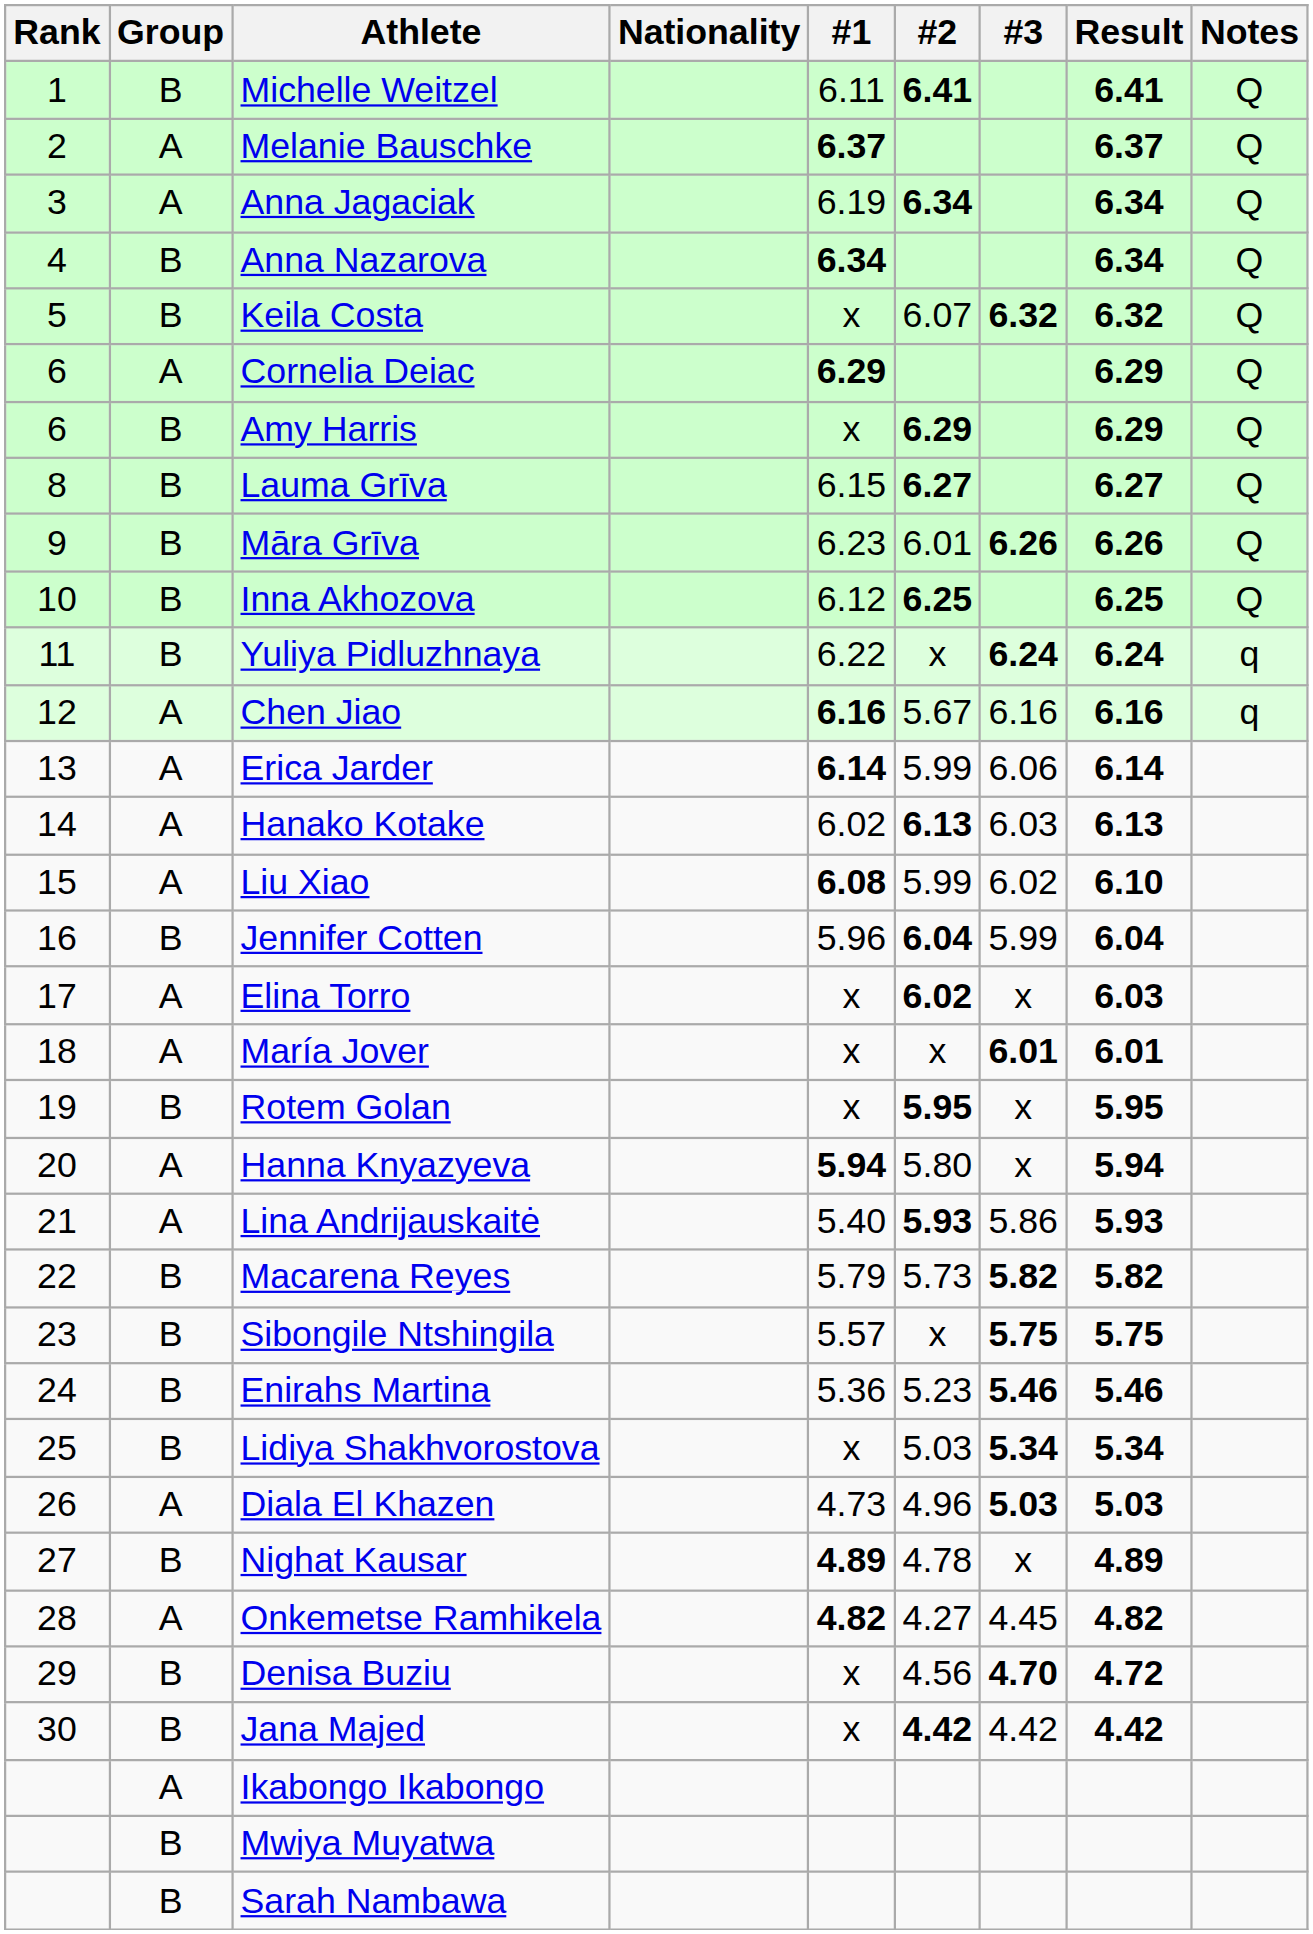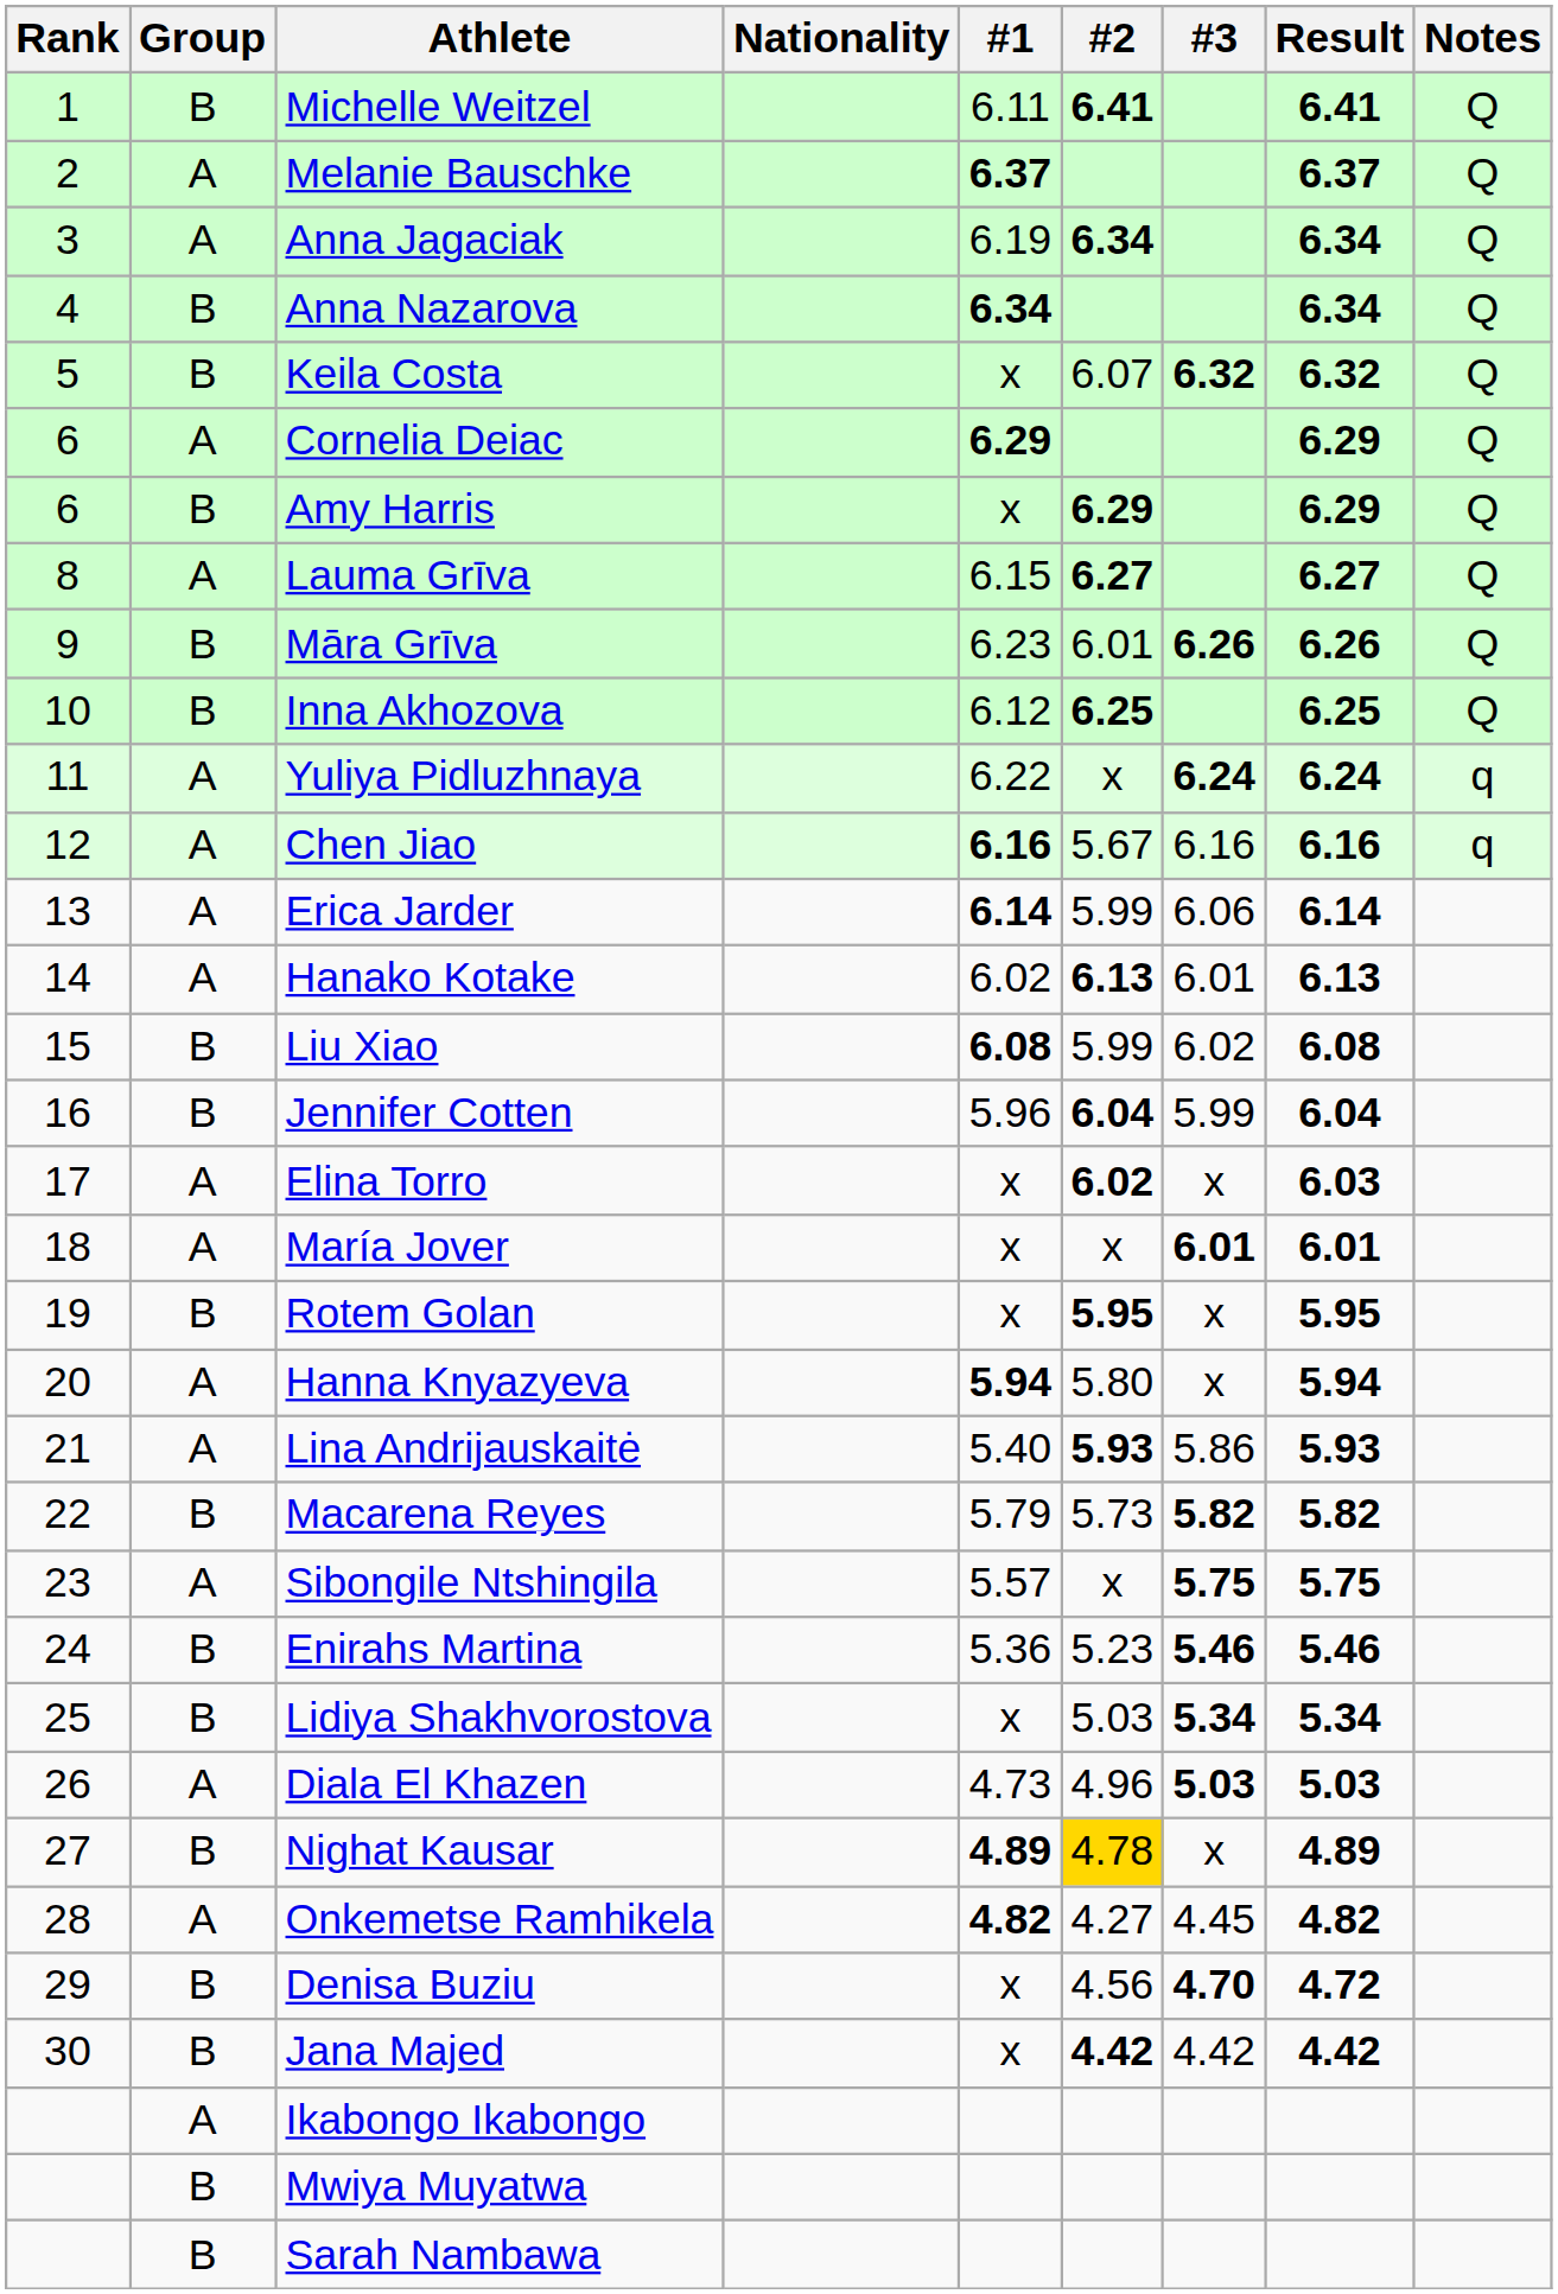Lauma Grīva | Group: B -> A
Yuliya Pidluzhnaya | Group: B -> A
Hanako Kotake | #3: 6.03 -> 6.01
Liu Xiao | Group: A -> B
Liu Xiao | Result: 6.10 -> 6.08
Sibongile Ntshingila | Group: B -> A
Nighat Kausar | #2: no background -> gold background
